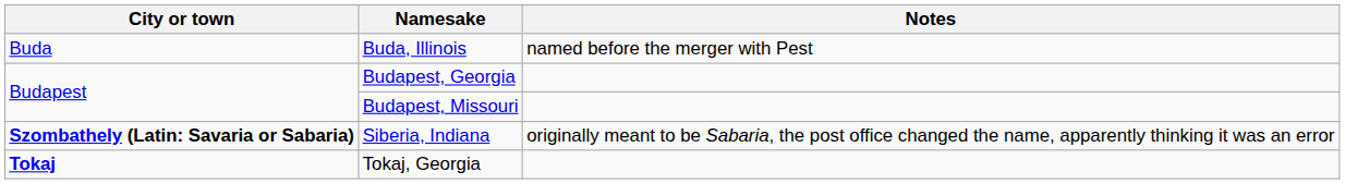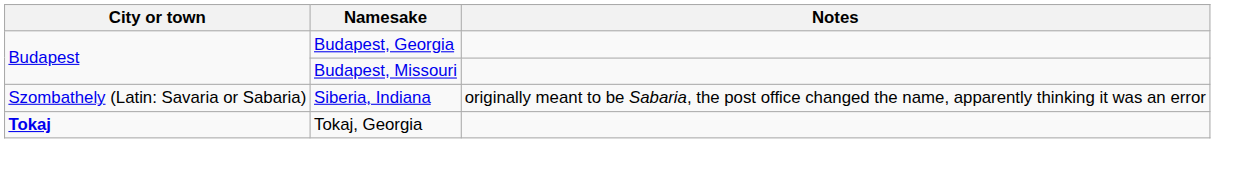- row: Buda | Buda, Illinois | named before the merger with Pest
Siberia, Indiana | City or town: bold -> normal
